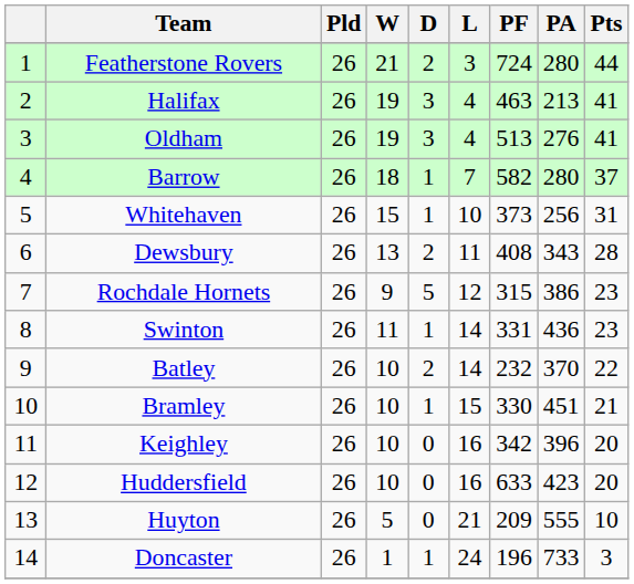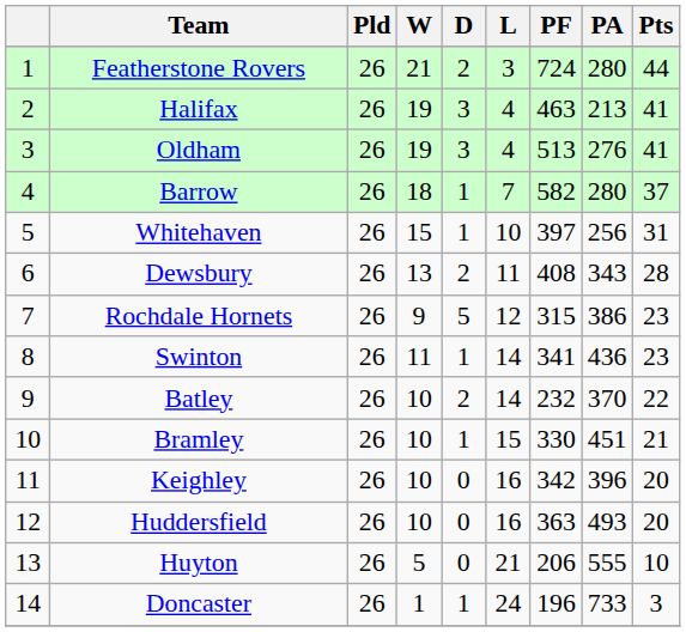Whitehaven | PF: 373 -> 397
Swinton | PF: 331 -> 341
Huddersfield | PF: 633 -> 363
Huddersfield | PA: 423 -> 493
Huyton | PF: 209 -> 206
